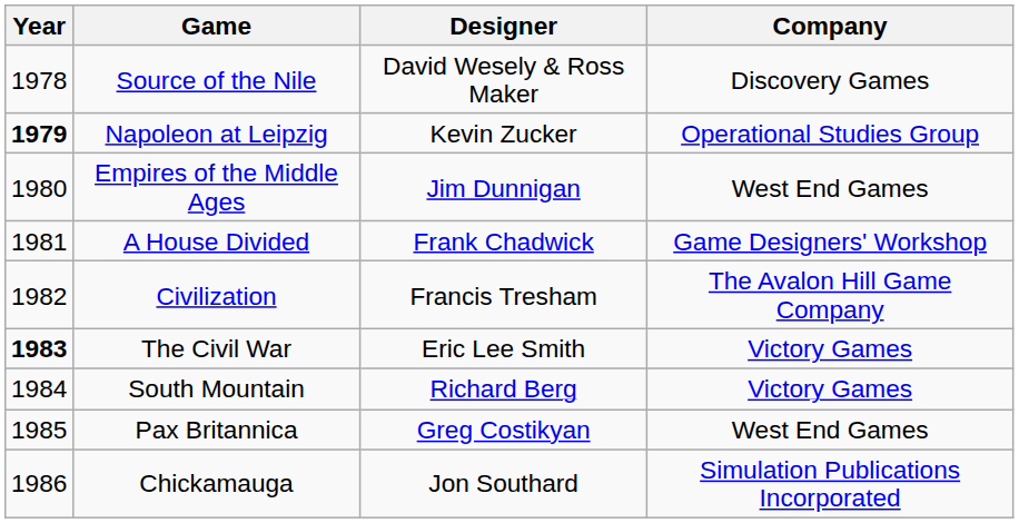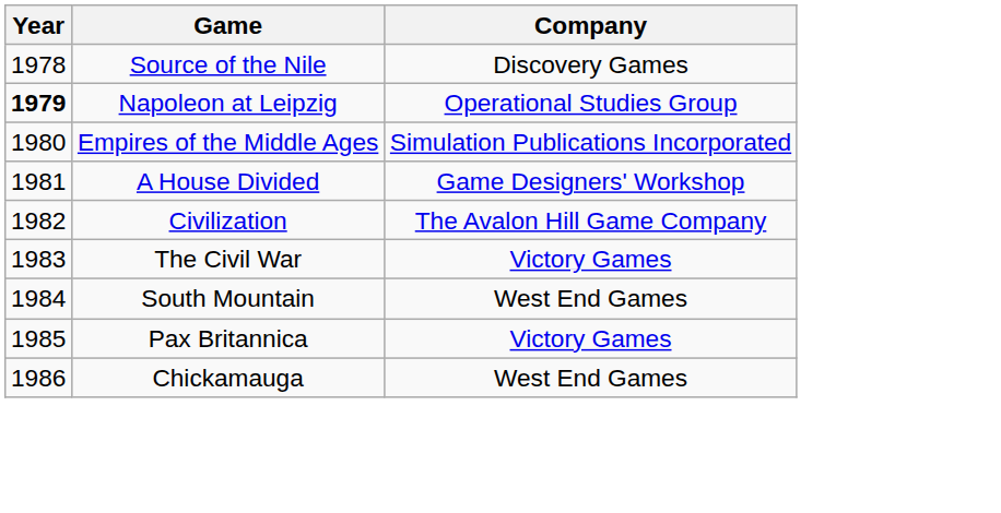- column: Designer | David Wesely & Ross Maker | Kevin Zucker | Jim Dunnigan | Frank Chadwick | Francis Tresham | Eric Lee Smith | Richard Berg | Greg Costikyan | Jon Southard
Empires of the Middle Ages | Company: West End Games -> Simulation Publications Incorporated
The Civil War | Year: bold -> normal
South Mountain | Company: Victory Games -> West End Games
Pax Britannica | Company: West End Games -> Victory Games
Chickamauga | Company: Simulation Publications Incorporated -> West End Games
